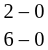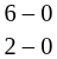rows swapped: 2 – 0 <-> 6 – 0
